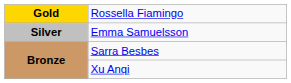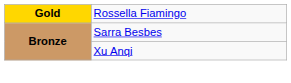- row: Silver | Emma Samuelsson
